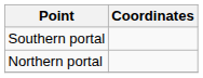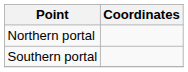rows swapped: Northern portal <-> Southern portal
